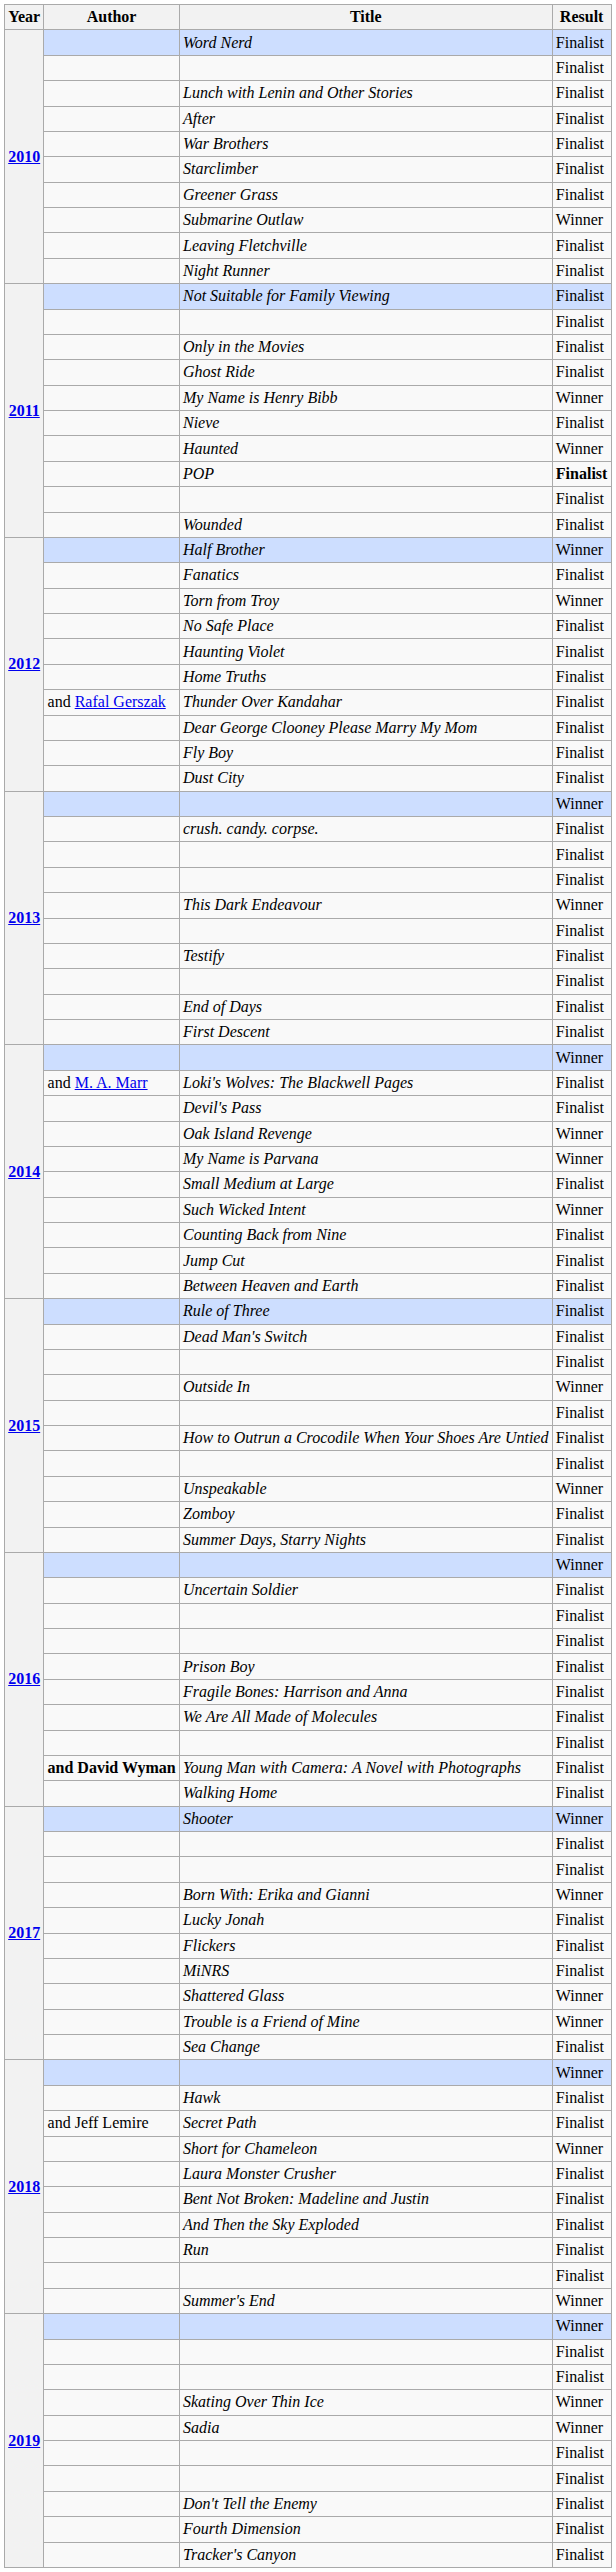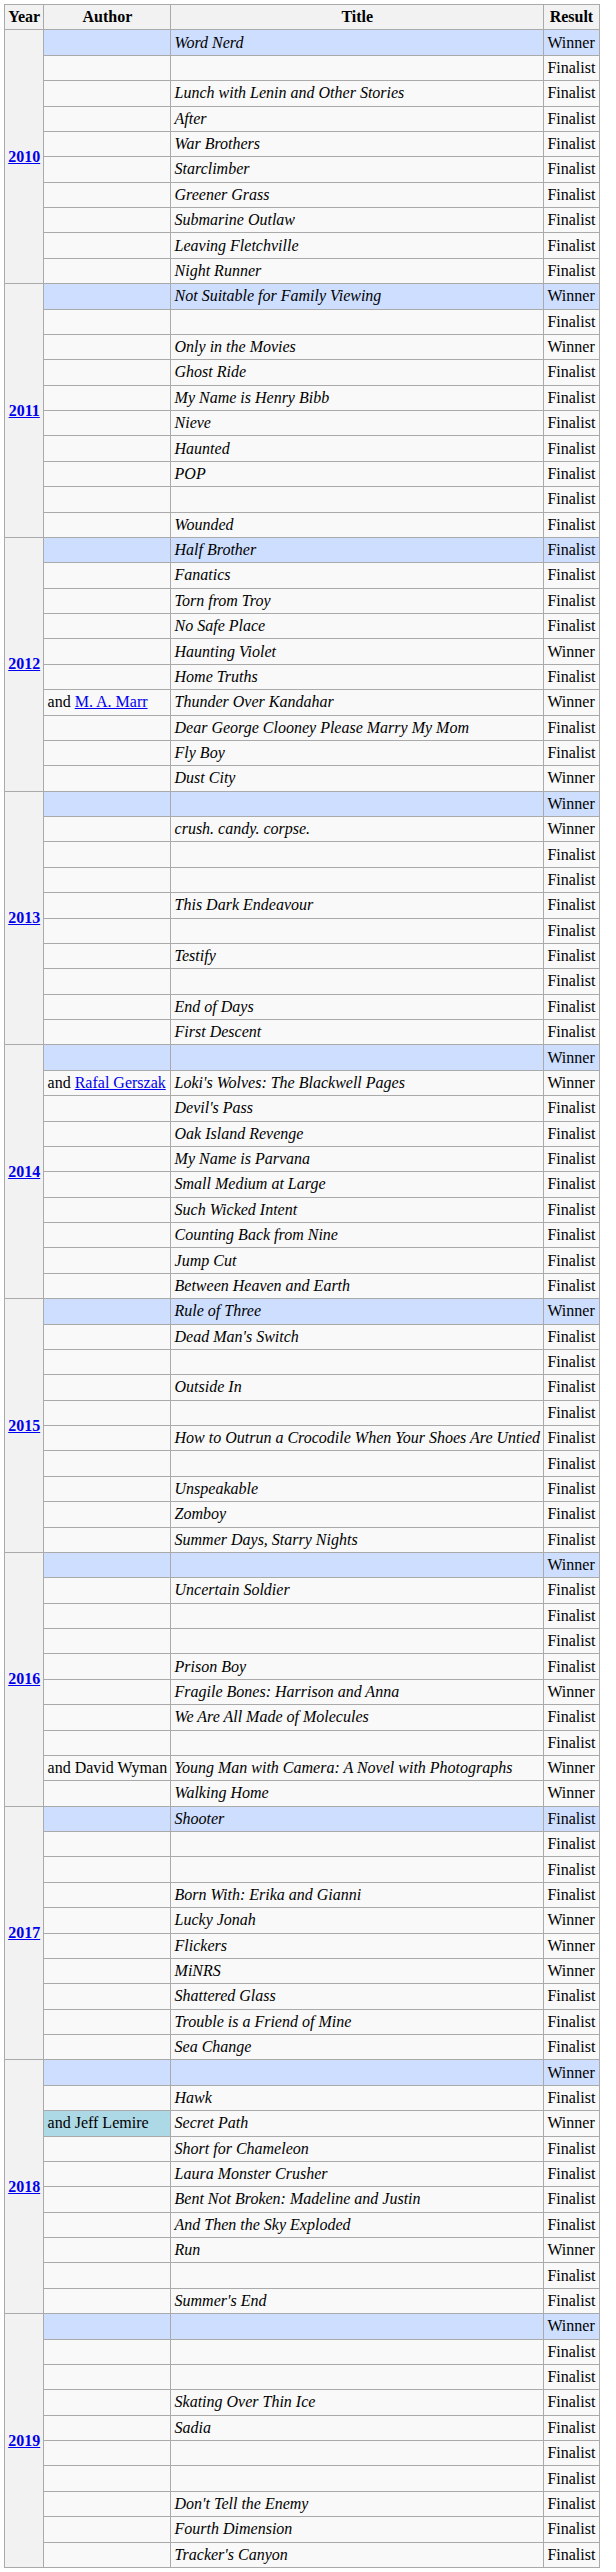Word Nerd | Result: Finalist -> Winner
Submarine Outlaw | Result: Winner -> Finalist
Not Suitable for Family Viewing | Result: Finalist -> Winner
Only in the Movies | Result: Finalist -> Winner
My Name is Henry Bibb | Result: Winner -> Finalist
Haunted | Result: Winner -> Finalist
POP | Result: bold -> normal
Half Brother | Result: Winner -> Finalist
Torn from Troy | Result: Winner -> Finalist
Haunting Violet | Result: Finalist -> Winner
Thunder Over Kandahar | Author: and Rafal Gerszak -> and M. A. Marr
Thunder Over Kandahar | Result: Finalist -> Winner
Dust City | Result: Finalist -> Winner
crush. candy. corpse. | Result: Finalist -> Winner
This Dark Endeavour | Result: Winner -> Finalist
Loki's Wolves: The Blackwell Pages | Author: and M. A. Marr -> and Rafal Gerszak
Loki's Wolves: The Blackwell Pages | Result: Finalist -> Winner
Oak Island Revenge | Result: Winner -> Finalist
My Name is Parvana | Result: Winner -> Finalist
Such Wicked Intent | Result: Winner -> Finalist
Rule of Three | Result: Finalist -> Winner
Outside In | Result: Winner -> Finalist
Unspeakable | Result: Winner -> Finalist
Fragile Bones: Harrison and Anna | Result: Finalist -> Winner
Young Man with Camera: A Novel with Photographs | Author: bold -> normal
Young Man with Camera: A Novel with Photographs | Result: Finalist -> Winner
Walking Home | Result: Finalist -> Winner
Shooter | Result: Winner -> Finalist
Born With: Erika and Gianni | Result: Winner -> Finalist
Lucky Jonah | Result: Finalist -> Winner
Flickers | Result: Finalist -> Winner
MiNRS | Result: Finalist -> Winner
Shattered Glass | Result: Winner -> Finalist
Trouble is a Friend of Mine | Result: Winner -> Finalist
Secret Path | Author: no background -> lightblue background
Secret Path | Result: Finalist -> Winner
Short for Chameleon | Result: Winner -> Finalist
Run | Result: Finalist -> Winner
Summer's End | Result: Winner -> Finalist
Skating Over Thin Ice | Result: Winner -> Finalist
Sadia | Result: Winner -> Finalist
